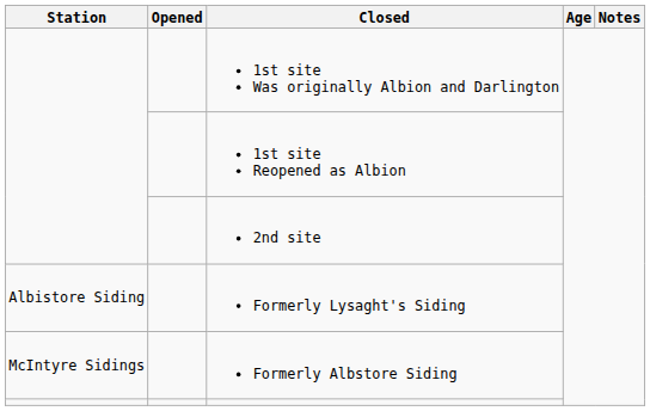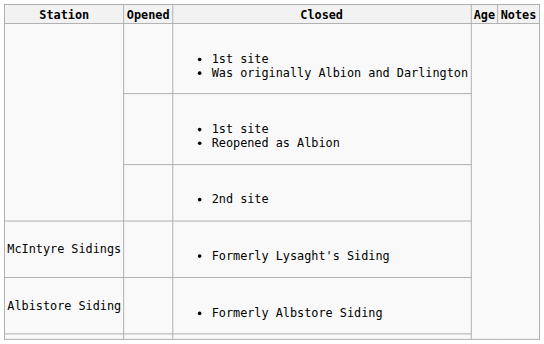Formerly Lysaght's Siding | Station: Albistore Siding -> McIntyre Sidings
Formerly Albstore Siding | Station: McIntyre Sidings -> Albistore Siding
